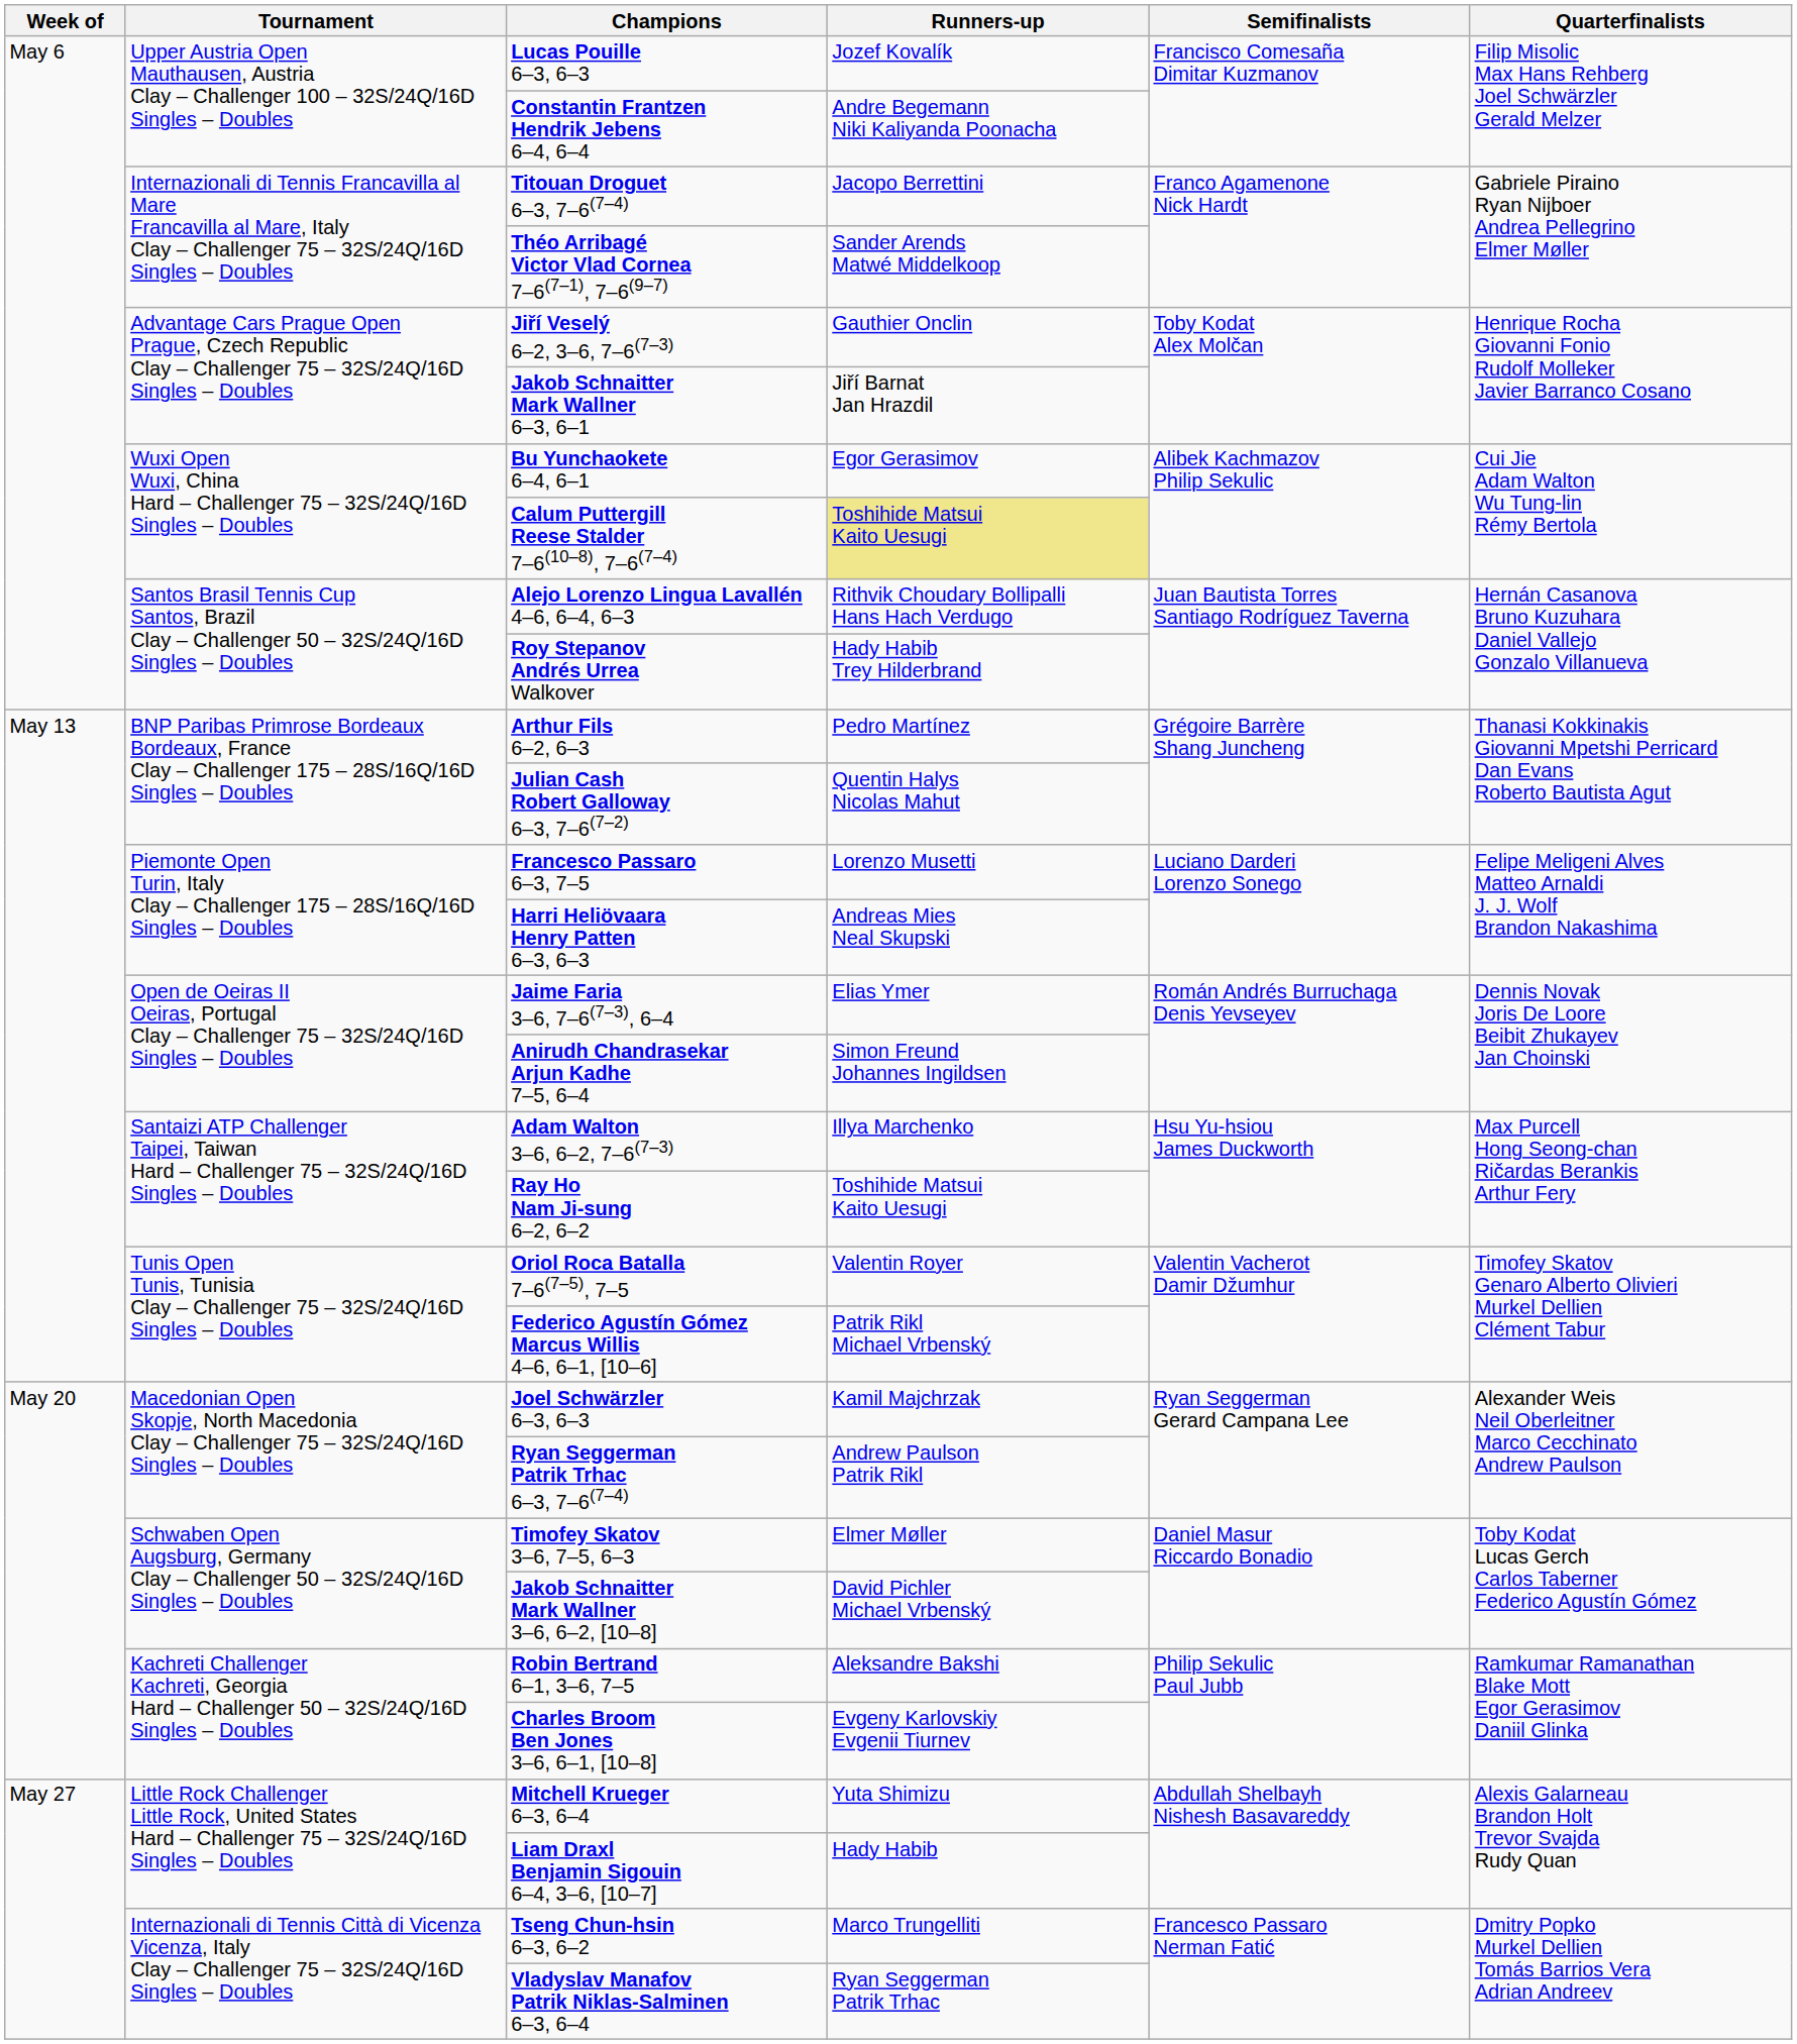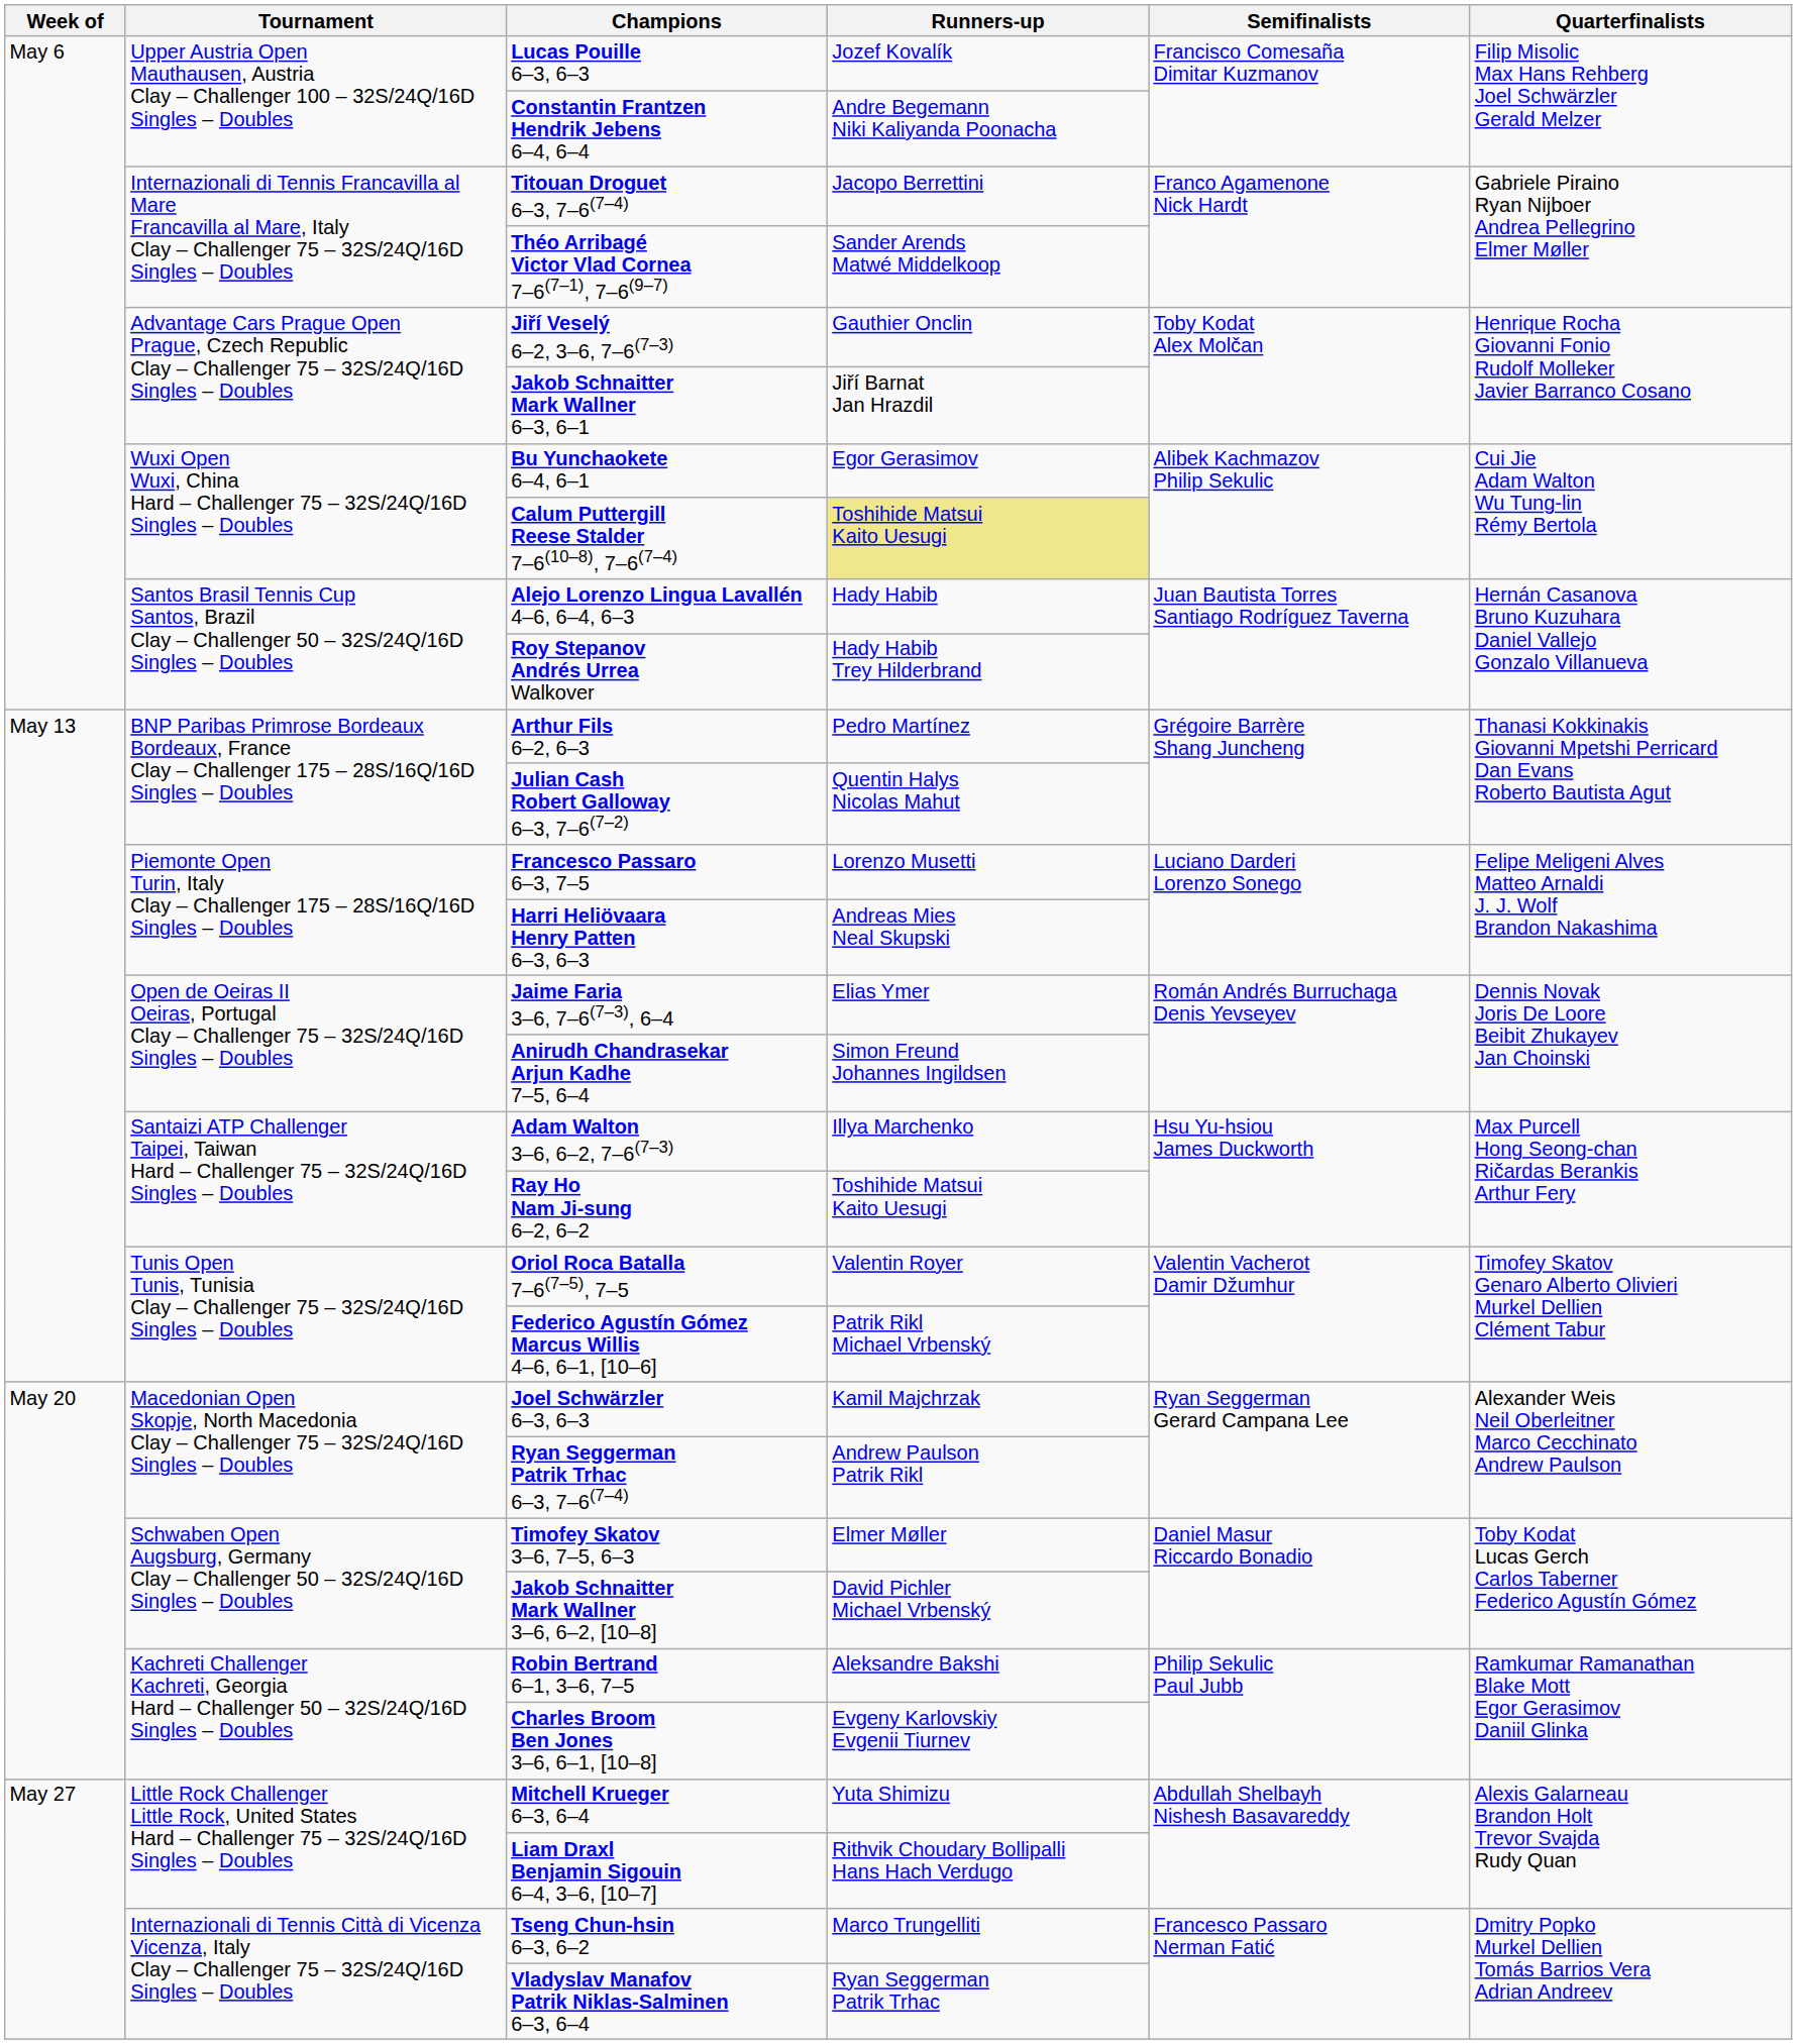Alejo Lorenzo Lingua Lavallén 4–6, 6–4, 6–3 | Runners-up: Rithvik Choudary Bollipalli Hans Hach Verdugo -> Hady Habib
Liam Draxl Benjamin Sigouin 6–4, 3–6, [10–7] | Runners-up: Hady Habib -> Rithvik Choudary Bollipalli Hans Hach Verdugo
